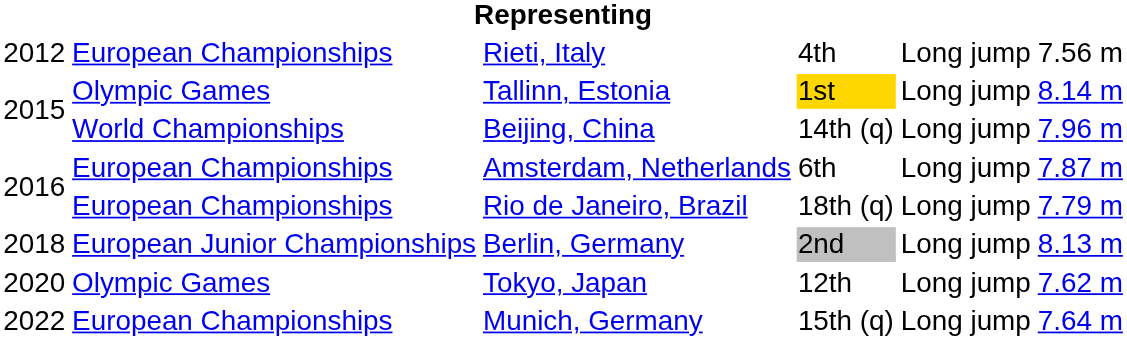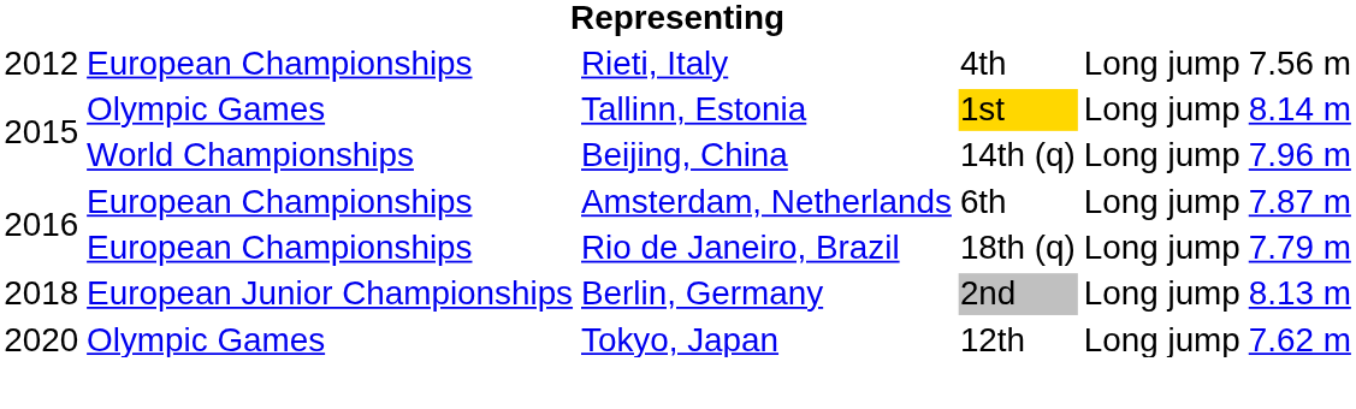- row: 2022 | European Championships | Munich, Germany | 15th (q) | Long jump | 7.64 m
